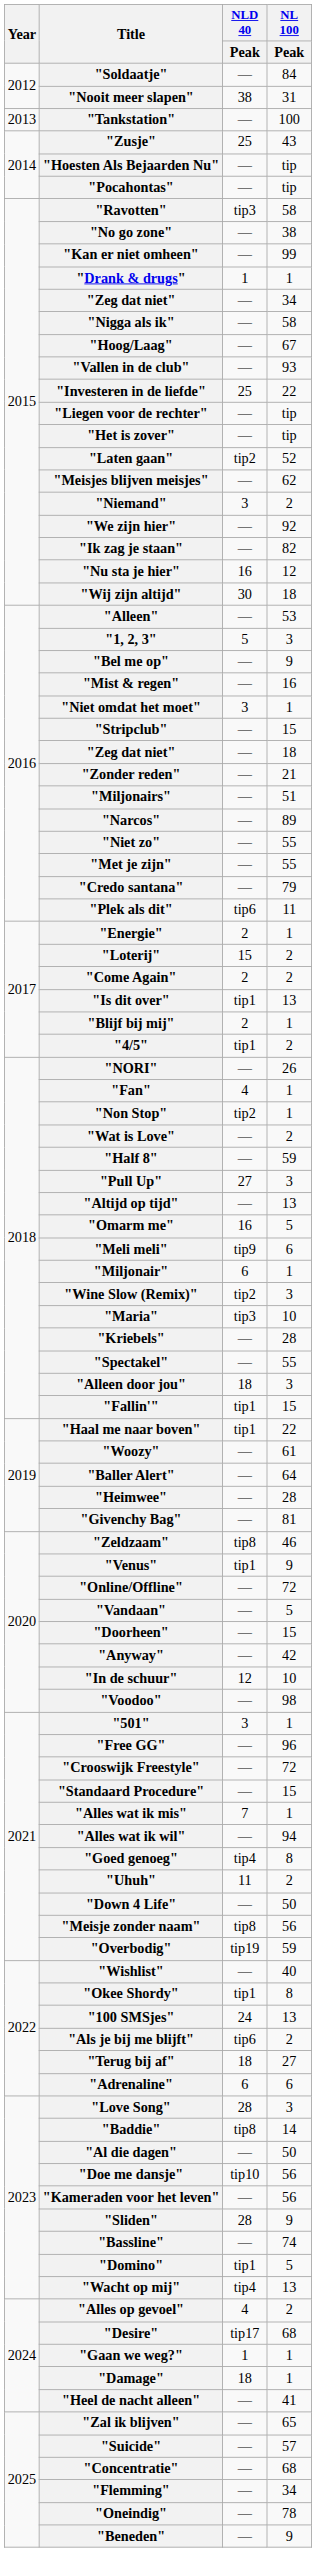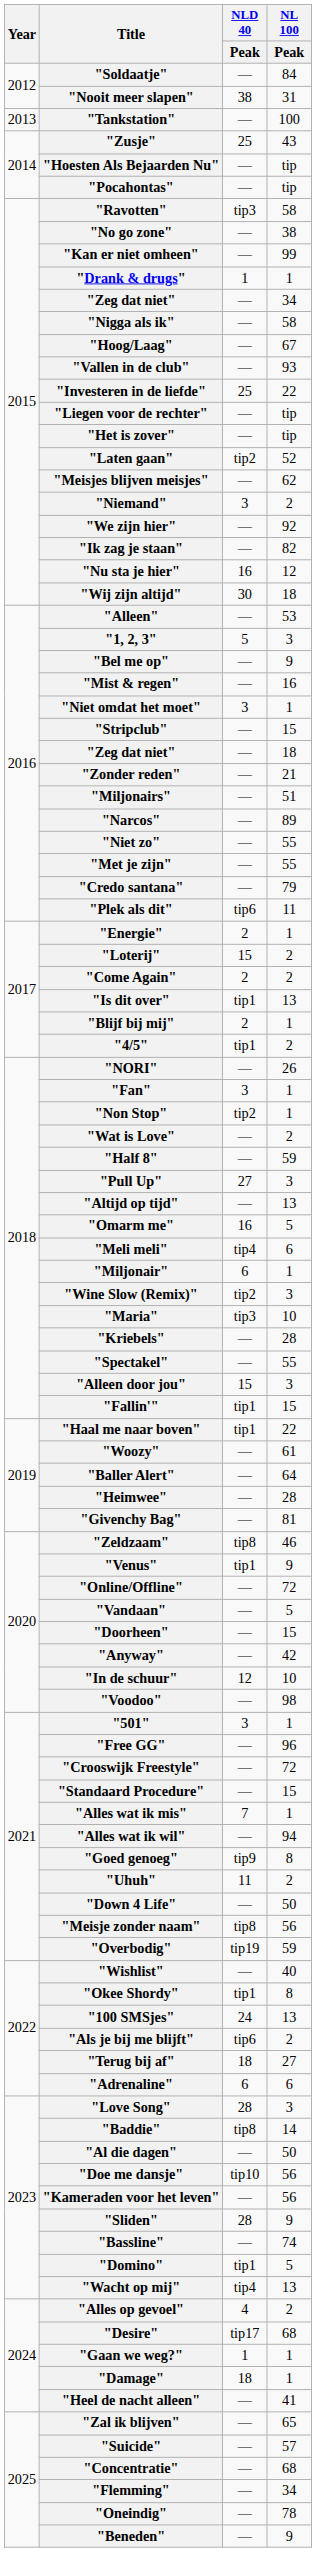"Fan" | NLD 40 / Peak: 4 -> 3
"Meli meli" | NLD 40 / Peak: tip9 -> tip4
"Alleen door jou" | NLD 40 / Peak: 18 -> 15
"Goed genoeg" | NLD 40 / Peak: tip4 -> tip9
